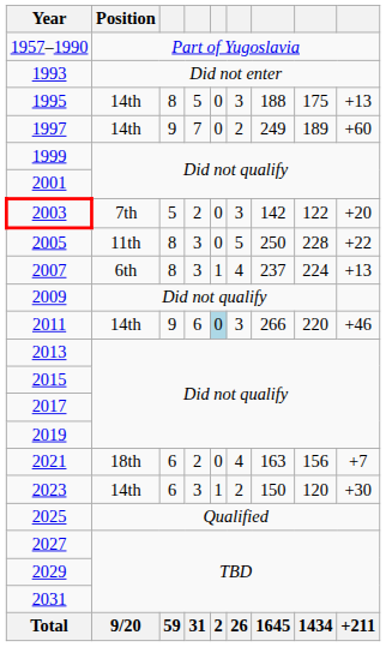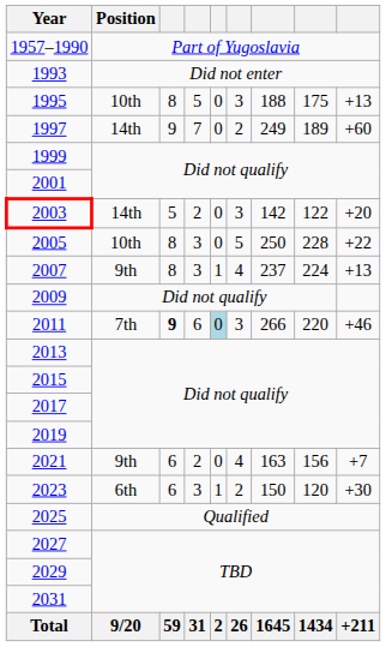1995 | Position: 14th -> 10th
2003 | Position: 7th -> 14th
2005 | Position: 11th -> 10th
2007 | Position: 6th -> 9th
2011 | Position: 14th -> 7th
2011 | column 3: normal -> bold
2021 | Position: 18th -> 9th
2023 | Position: 14th -> 6th
